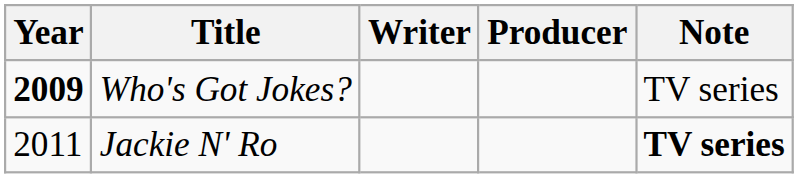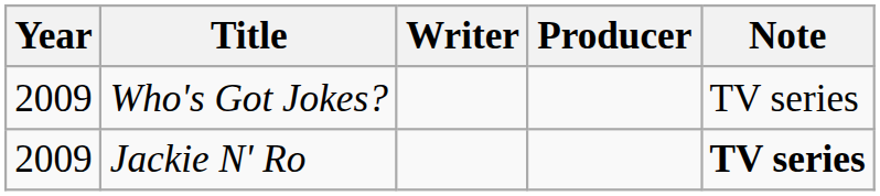Who's Got Jokes? | Year: bold -> normal
Jackie N' Ro | Year: 2011 -> 2009
